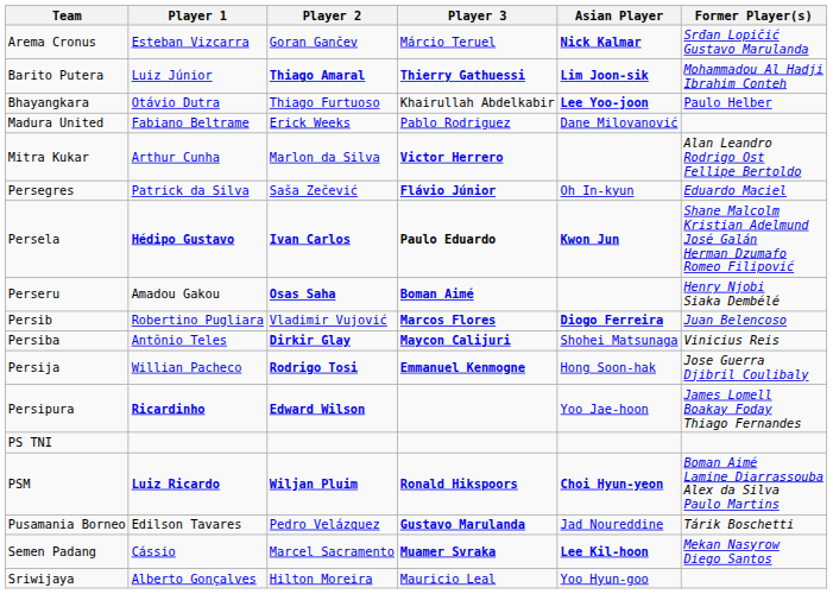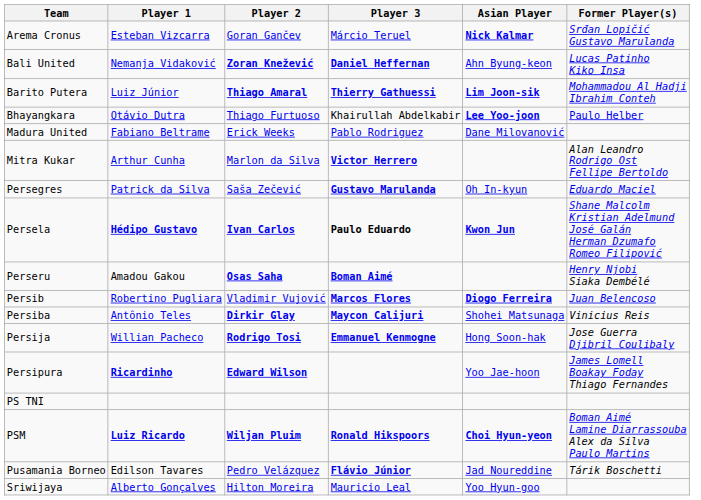+ row: Bali United | Nemanja Vidaković | Zoran Knežević | Daniel Heffernan | Ahn Byung-keon | Lucas Patinho Kiko Insa
Persegres | Player 3: Flávio Júnior -> Gustavo Marulanda
Pusamania Borneo | Player 3: Gustavo Marulanda -> Flávio Júnior
- row: Semen Padang | Cássio | Marcel Sacramento | Muamer Svraka | Lee Kil-hoon | Mekan Nasyrow Diego Santos
